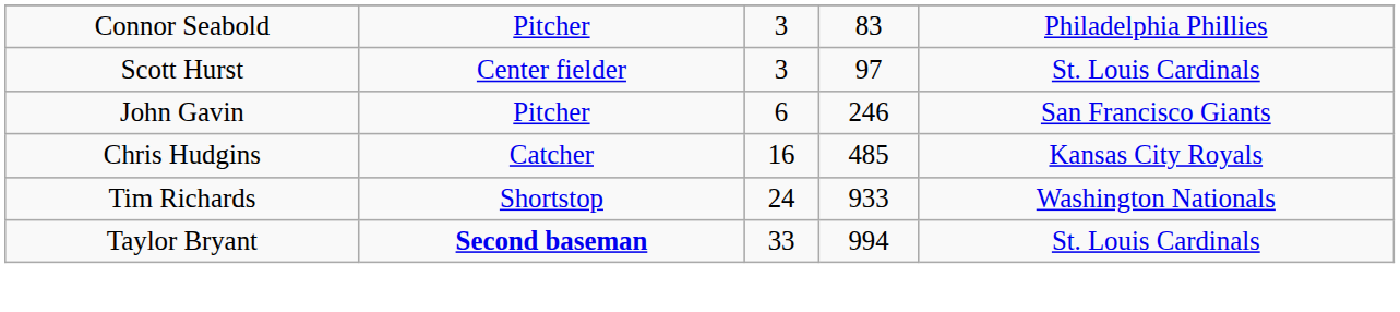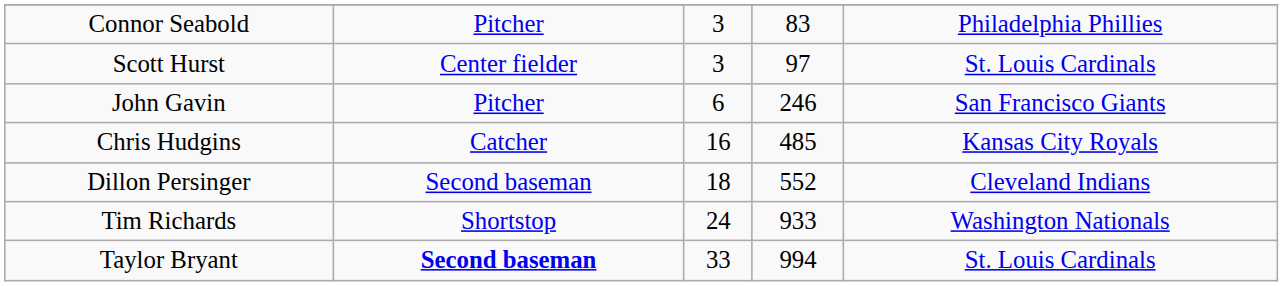+ row: Dillon Persinger | Second baseman | 18 | 552 | Cleveland Indians
